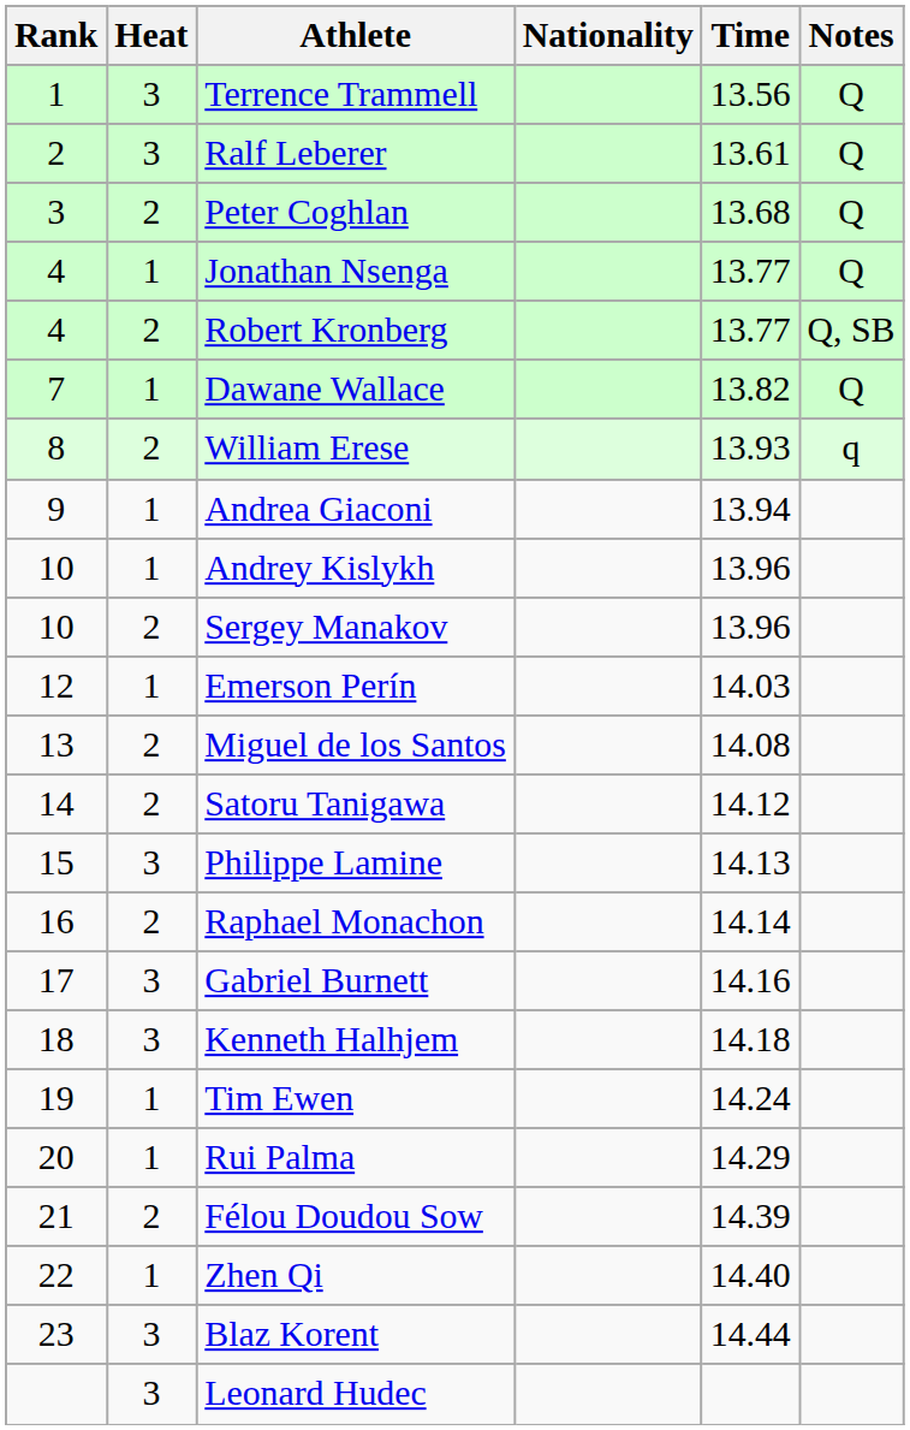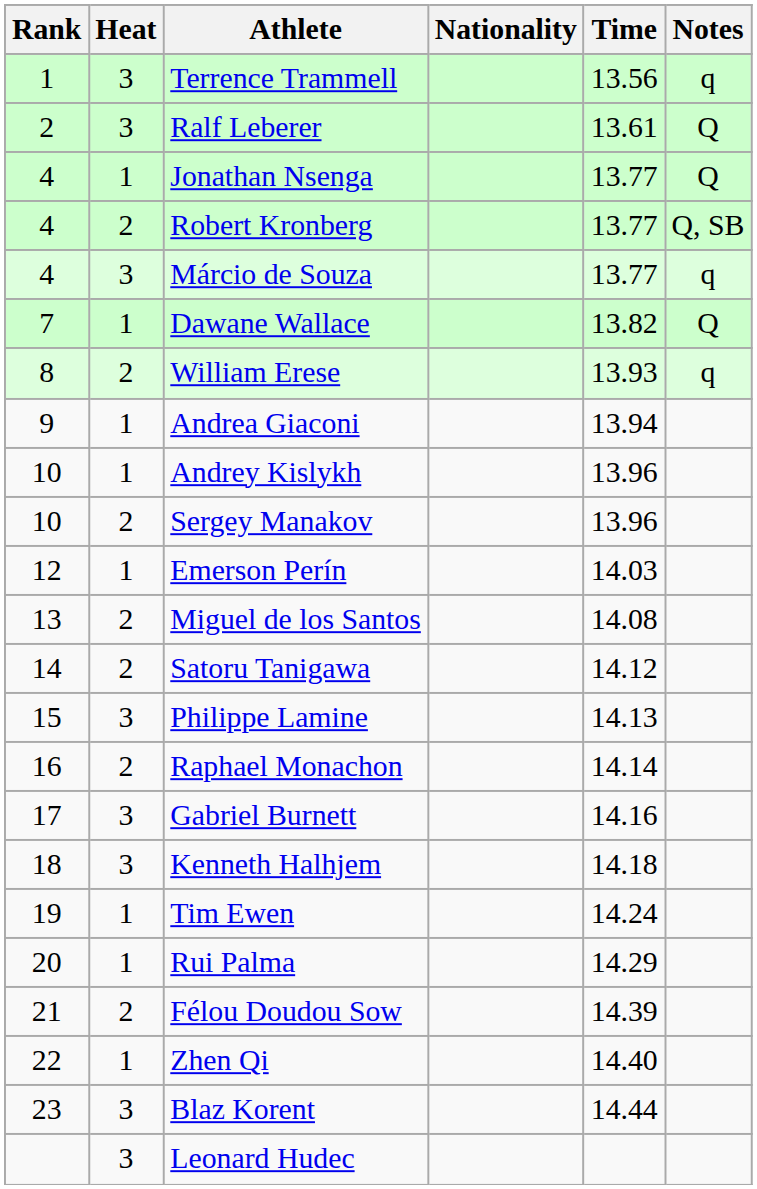Terrence Trammell | Notes: Q -> q
- row: 3 | 2 | Peter Coghlan | 13.68 | Q
+ row: 4 | 3 | Márcio de Souza | 13.77 | q
